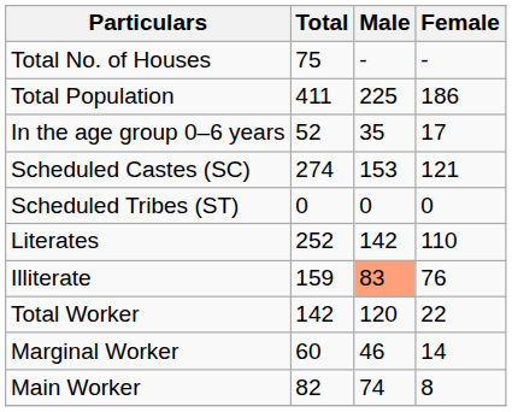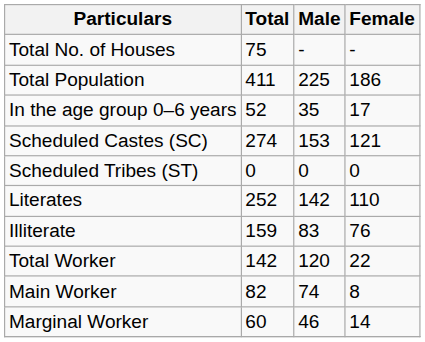Illiterate | Male: lightsalmon background -> no background
rows swapped: Main Worker <-> Marginal Worker
